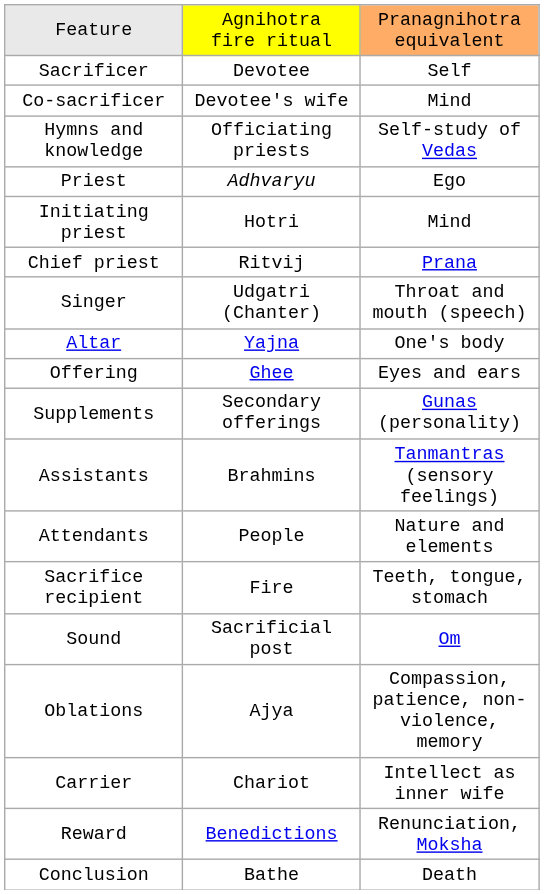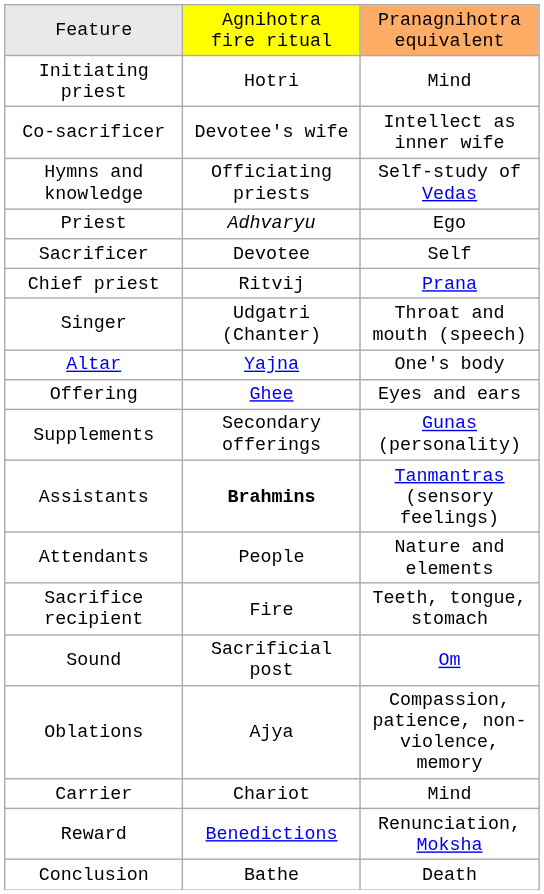rows swapped: Sacrificer <-> Initiating priest
Co-sacrificer | column 3: Mind -> Intellect as inner wife
Assistants | column 2: normal -> bold
Carrier | column 3: Intellect as inner wife -> Mind
